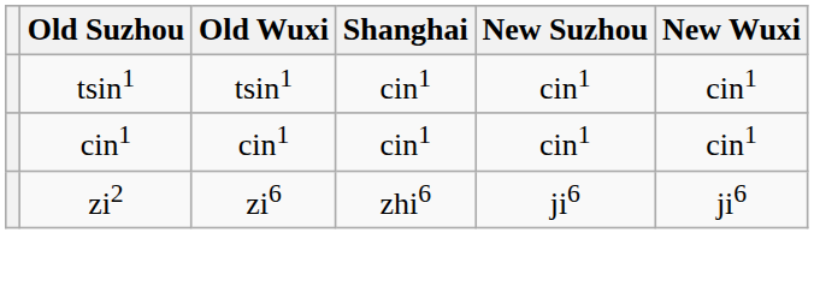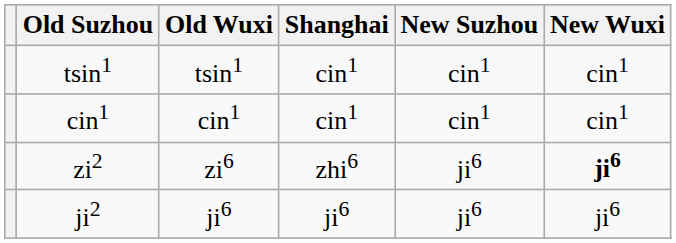zi2 | New Wuxi: normal -> bold
+ row: ji2 | ji6 | ji6 | ji6 | ji6
